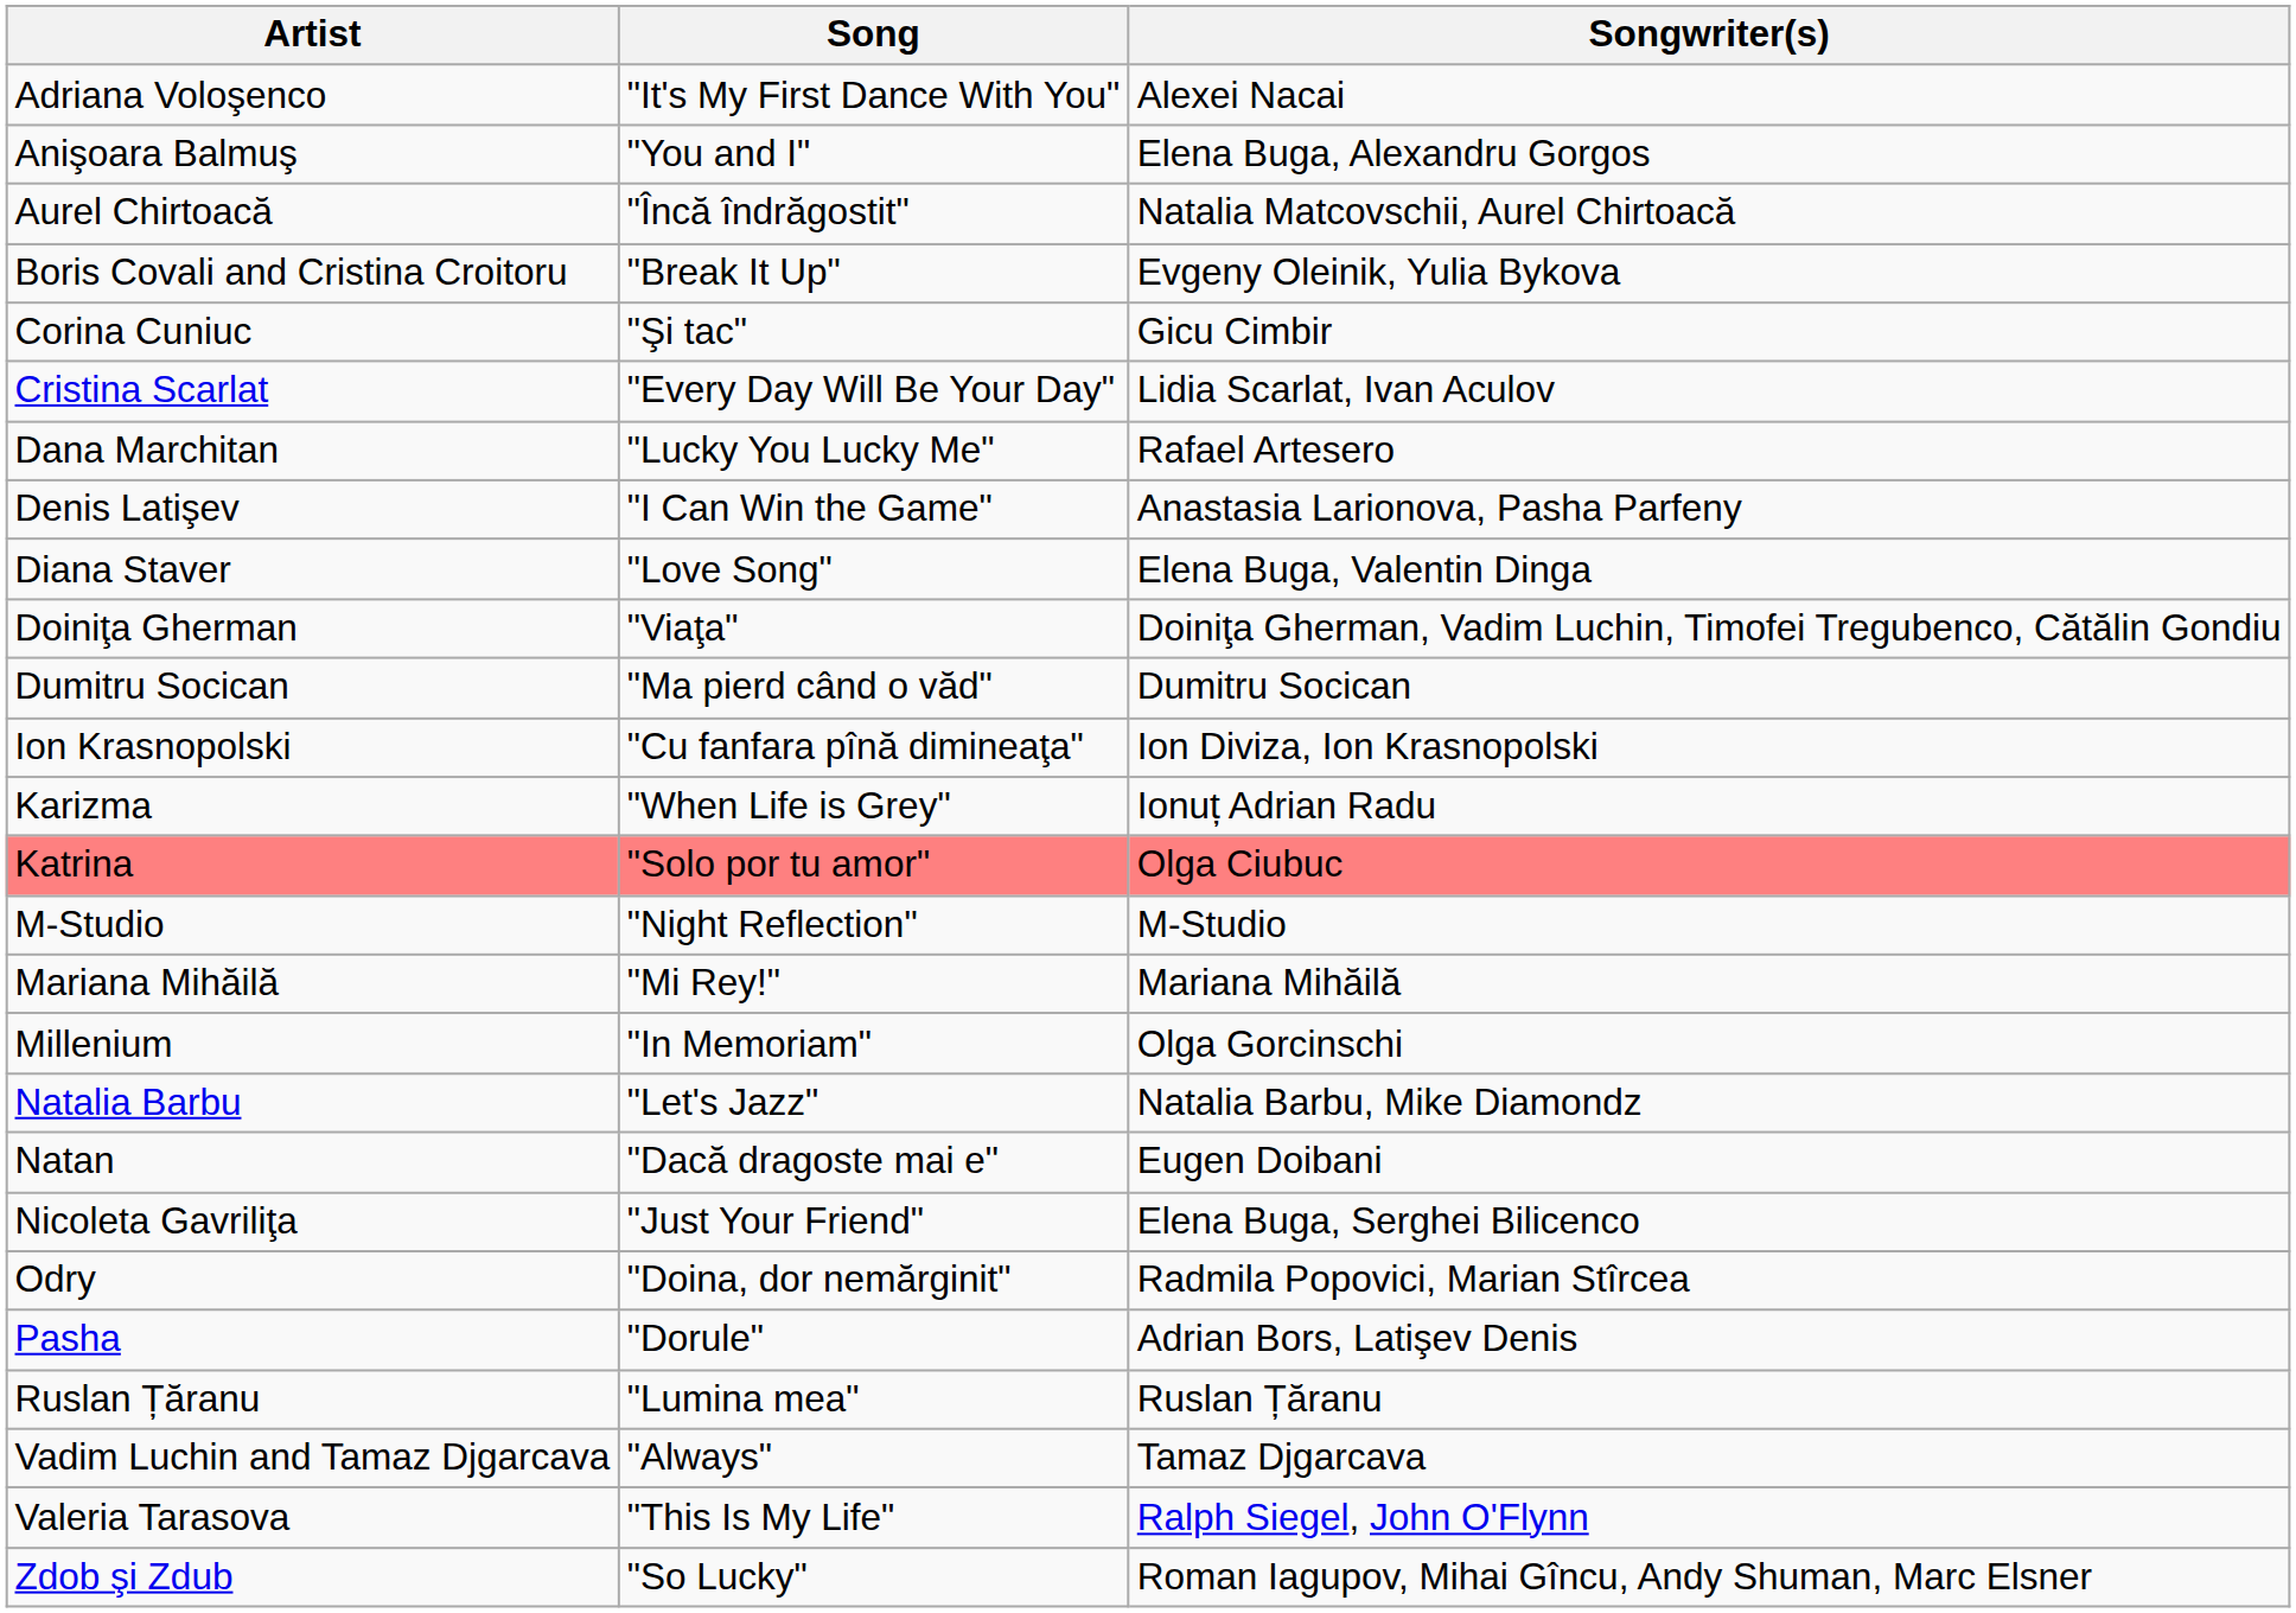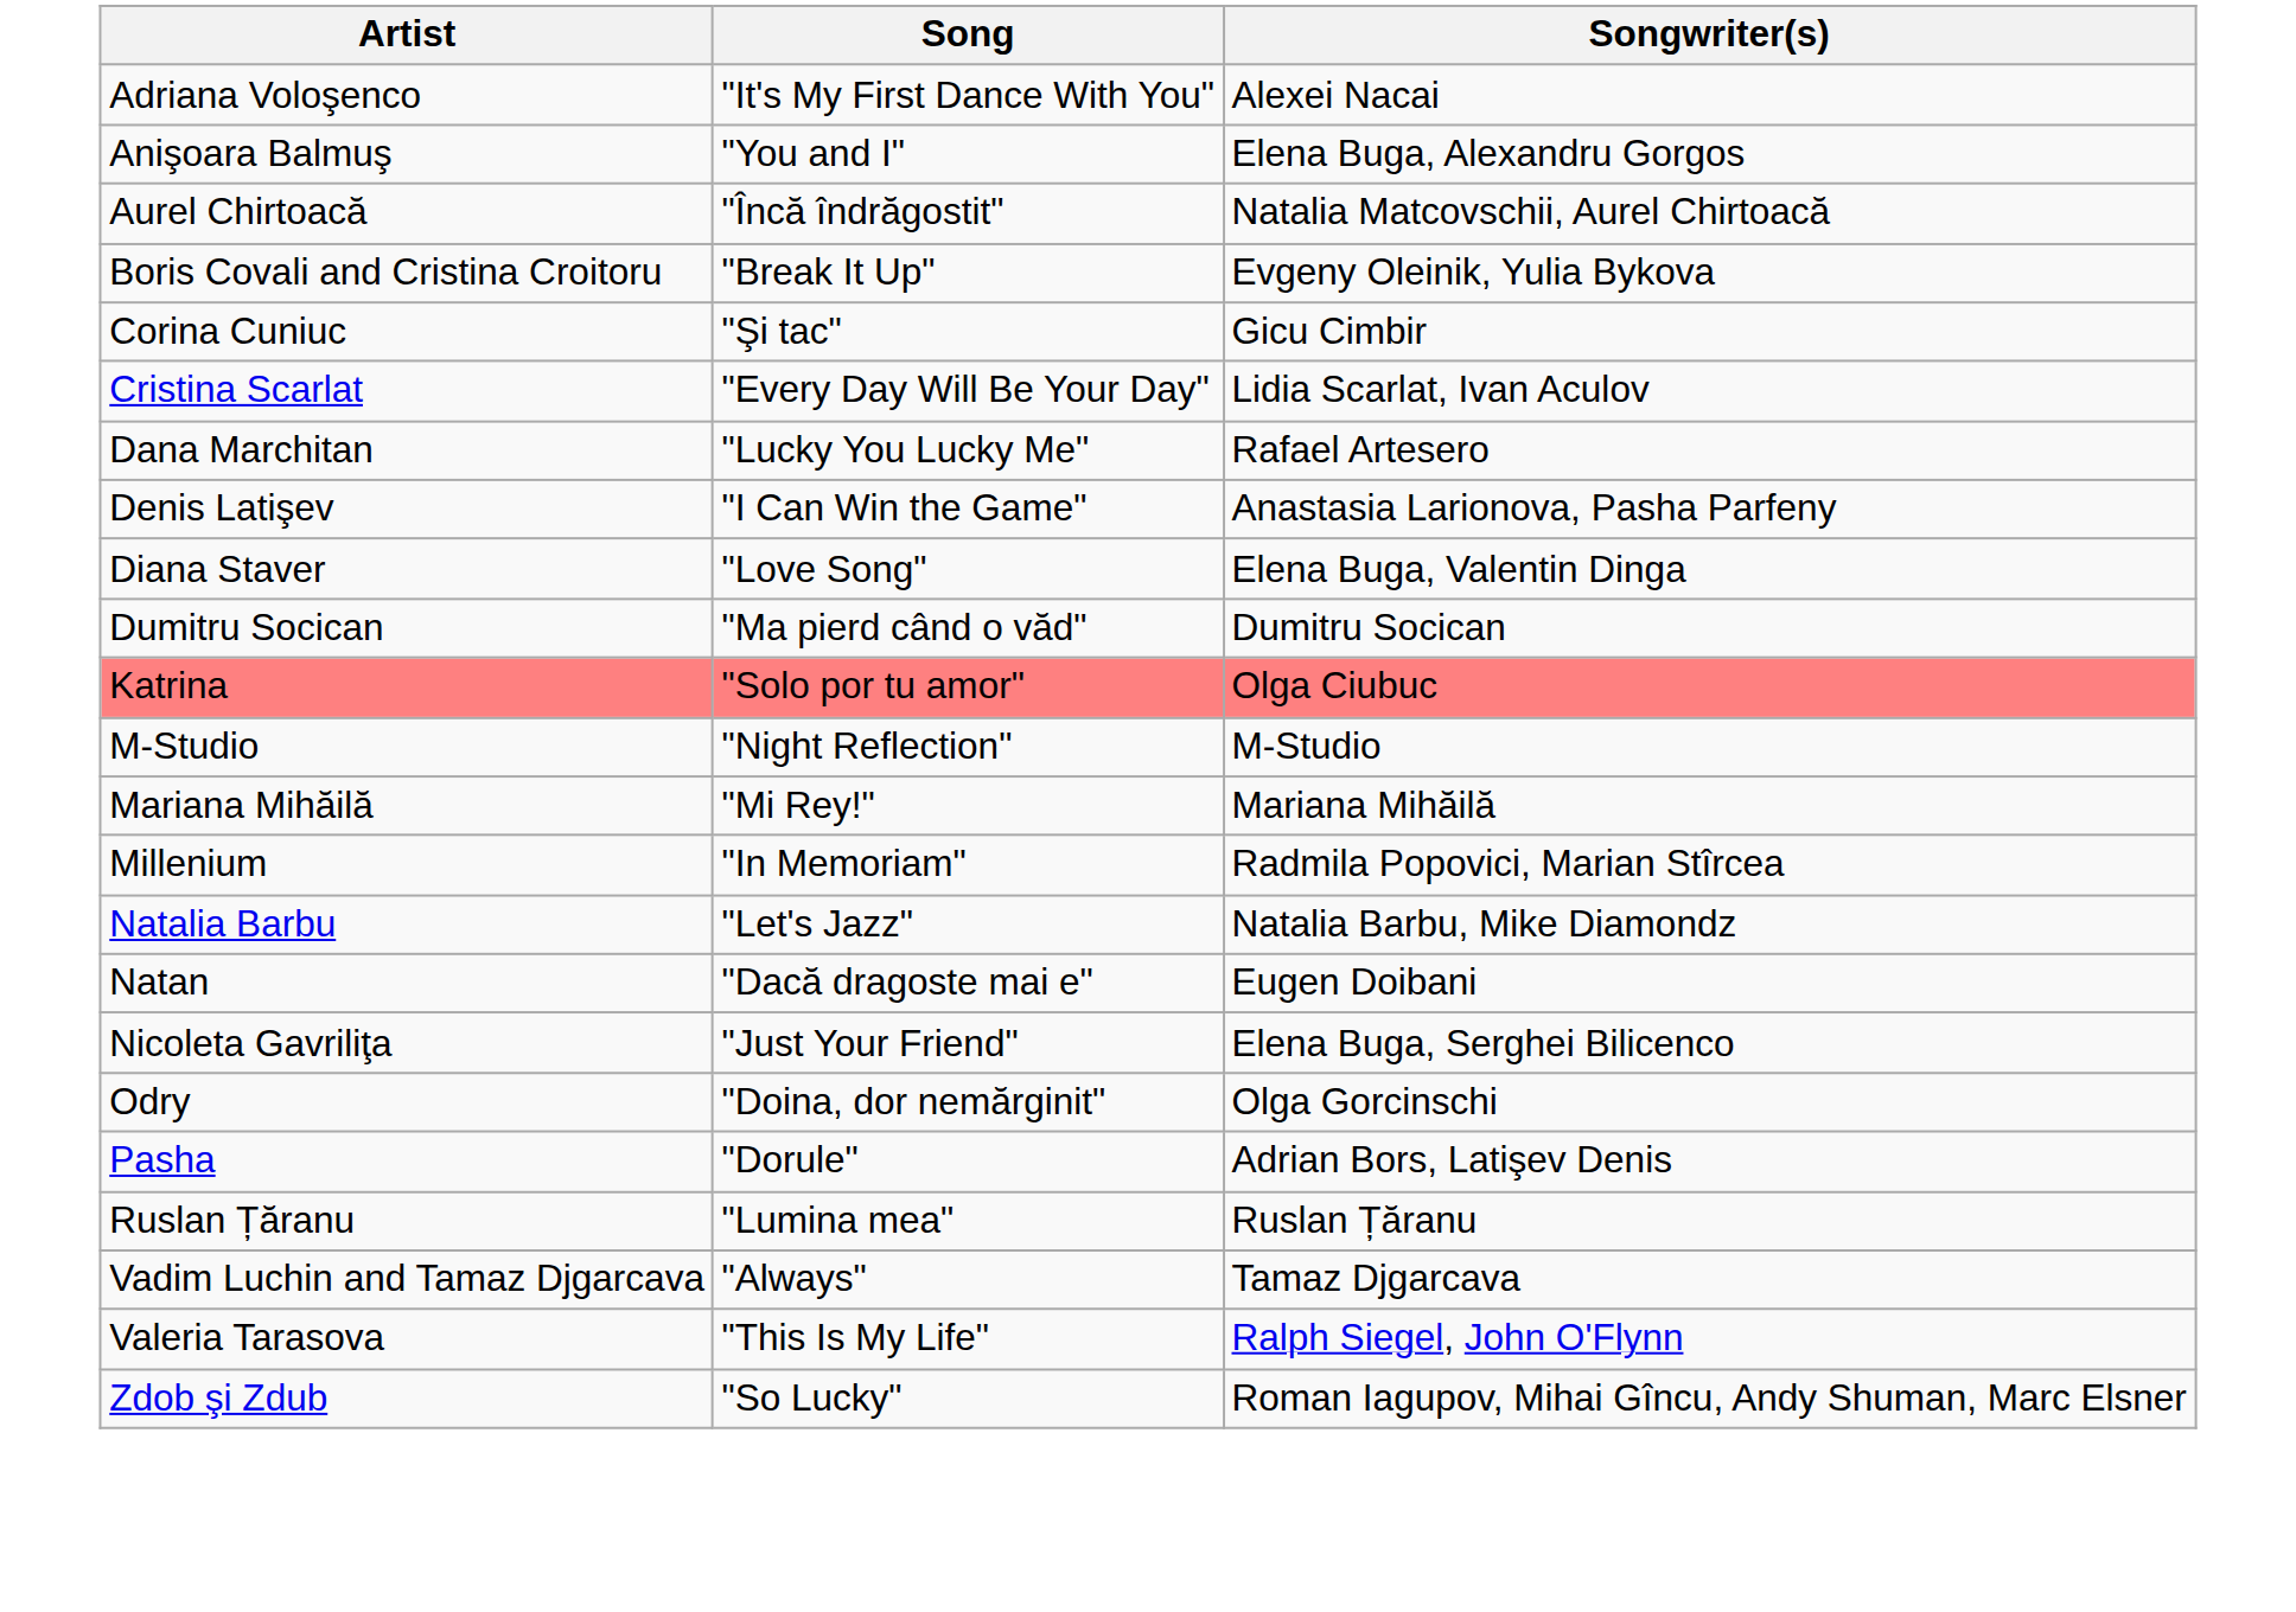- row: Doiniţa Gherman | "Viaţa" | Doiniţa Gherman, Vadim Luchin, Timofei Tregubenco, Cătălin Gondiu
- row: Ion Krasnopolski | "Cu fanfara pînă dimineaţa" | Ion Diviza, Ion Krasnopolski
- row: Karizma | "When Life is Grey" | Ionuț Adrian Radu
Millenium | Songwriter(s): Olga Gorcinschi -> Radmila Popovici, Marian Stîrcea
Odry | Songwriter(s): Radmila Popovici, Marian Stîrcea -> Olga Gorcinschi
